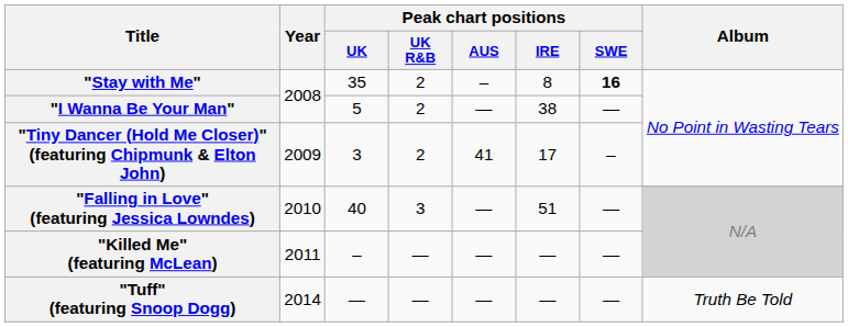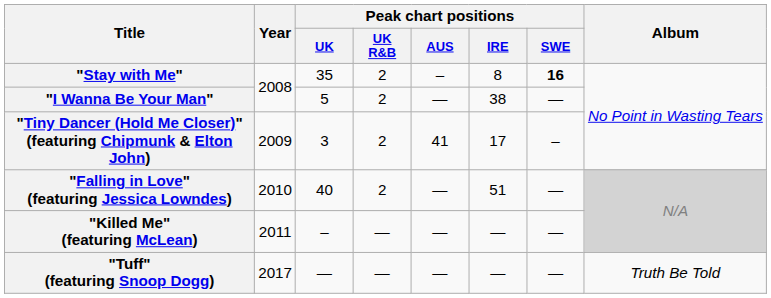"Falling in Love" (featuring Jessica Lowndes) | Peak chart positions / UK R&B: 3 -> 2
"Tuff" (featuring Snoop Dogg) | Year: 2014 -> 2017
